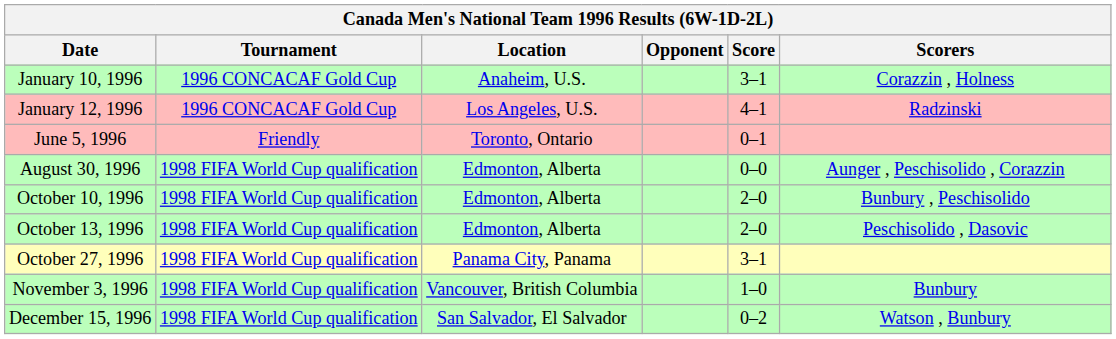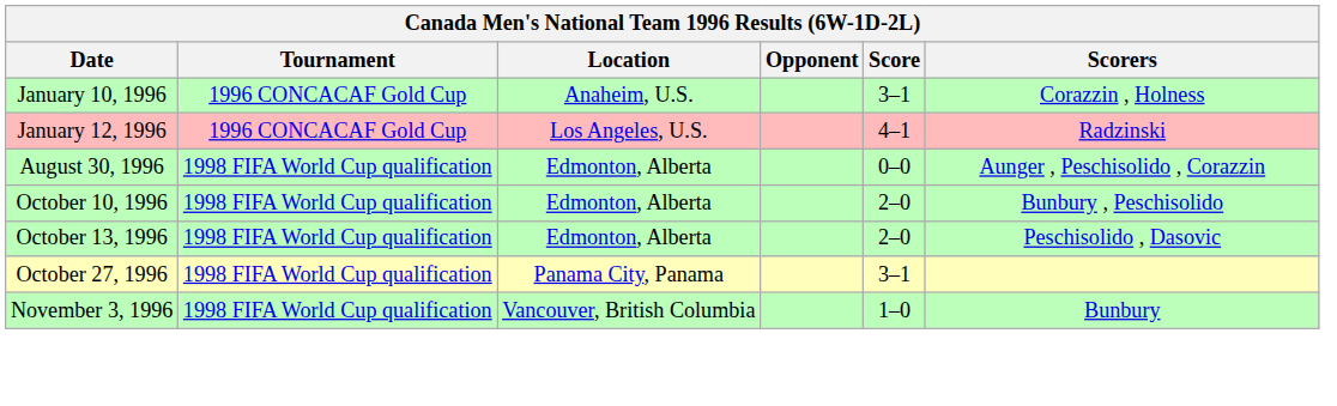- row: June 5, 1996 | Friendly | Toronto, Ontario | 0–1
- row: December 15, 1996 | 1998 FIFA World Cup qualification | San Salvador, El Salvador | 0–2 | Watson , Bunbury
